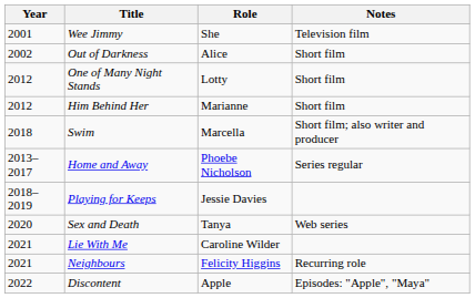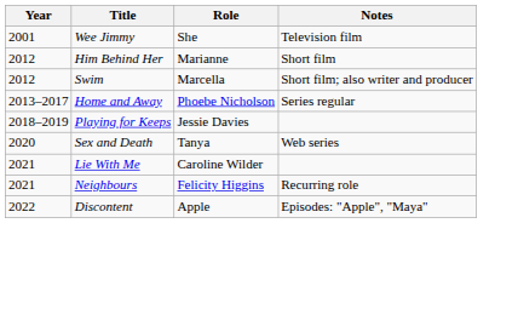- row: 2002 | Out of Darkness | Alice | Short film
- row: 2012 | One of Many Night Stands | Lotty | Short film
Swim | Year: 2018 -> 2012
